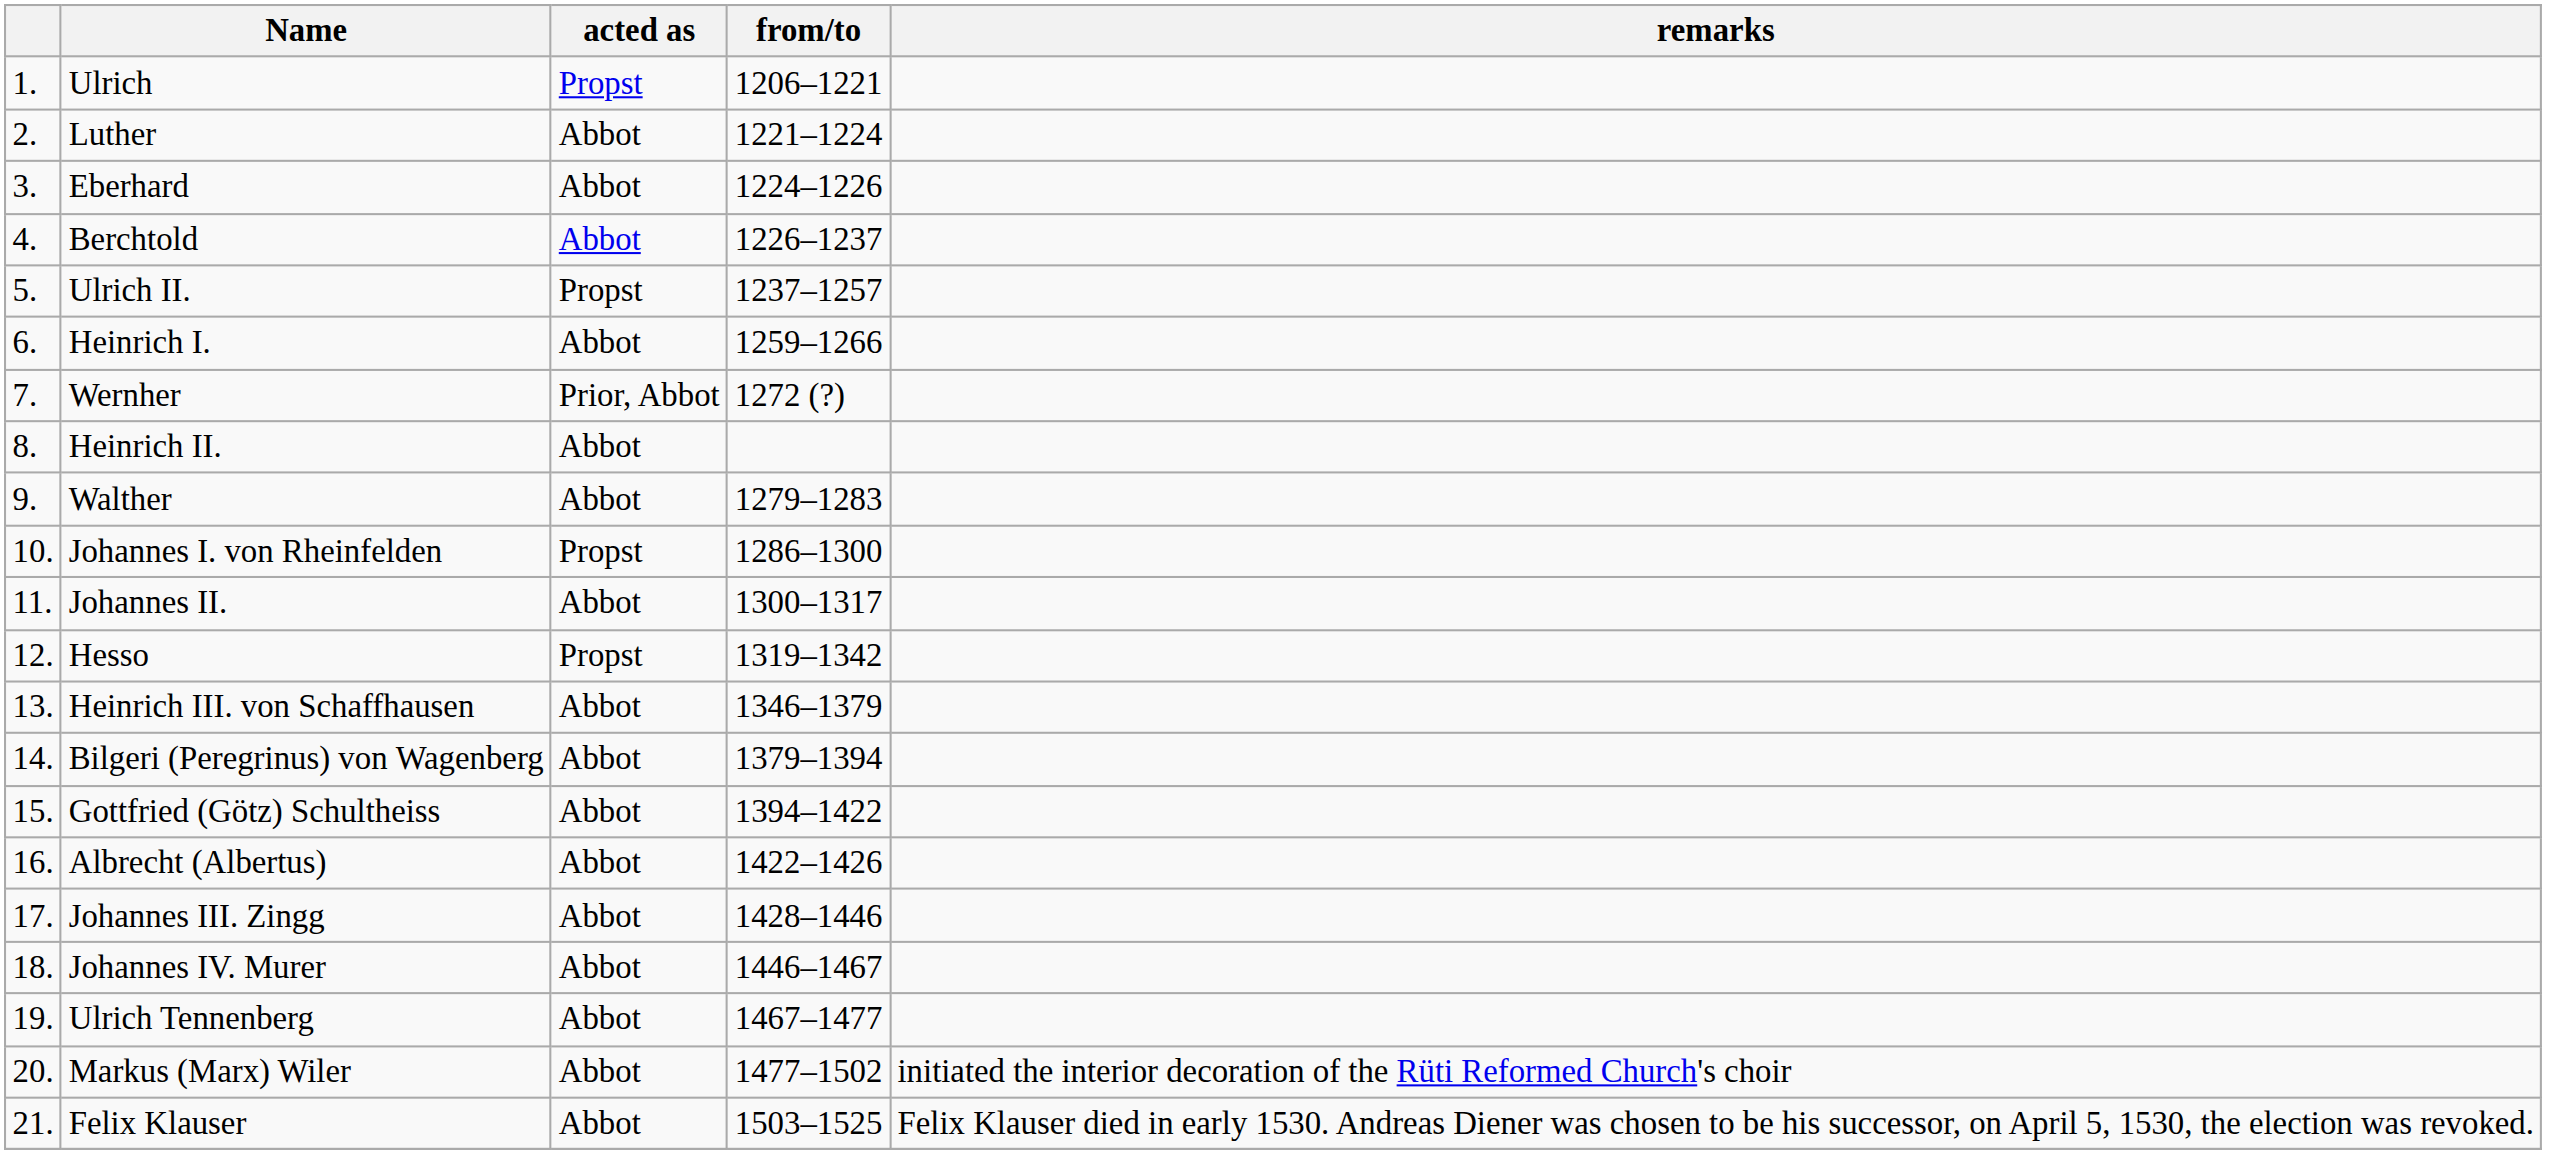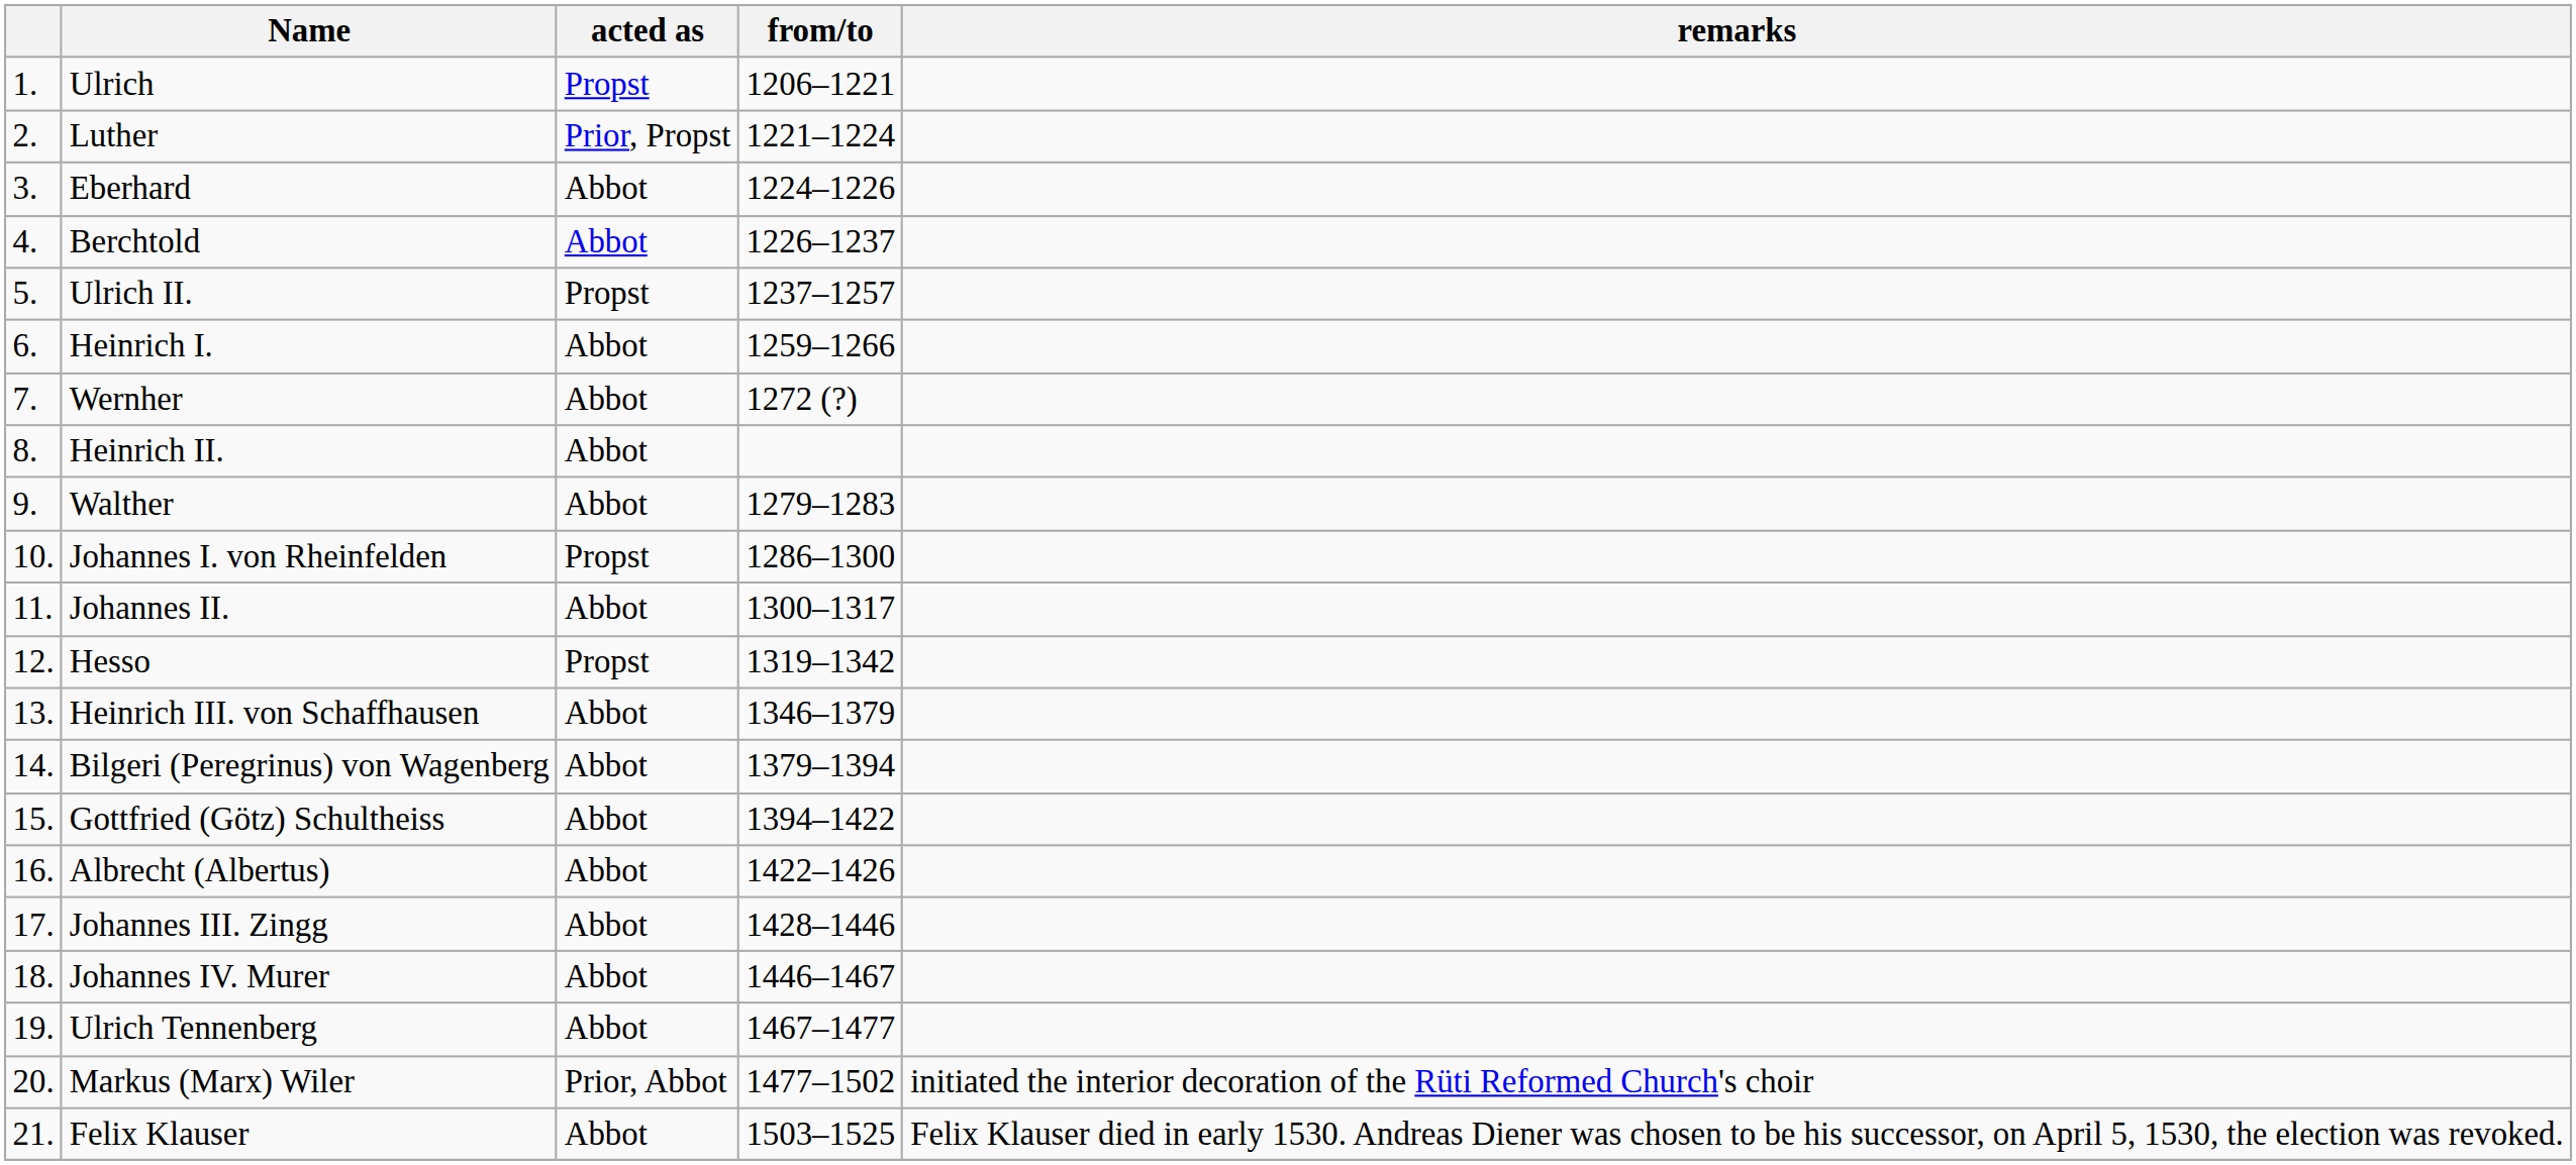Luther | acted as: Abbot -> Prior, Propst
Wernher | acted as: Prior, Abbot -> Abbot
Markus (Marx) Wiler | acted as: Abbot -> Prior, Abbot
